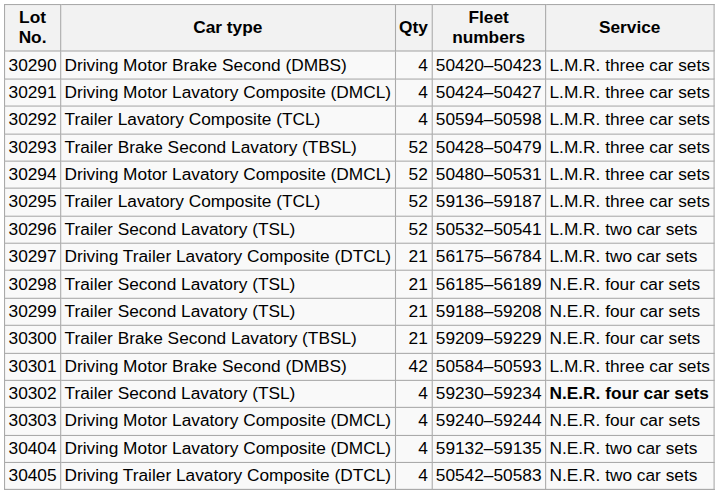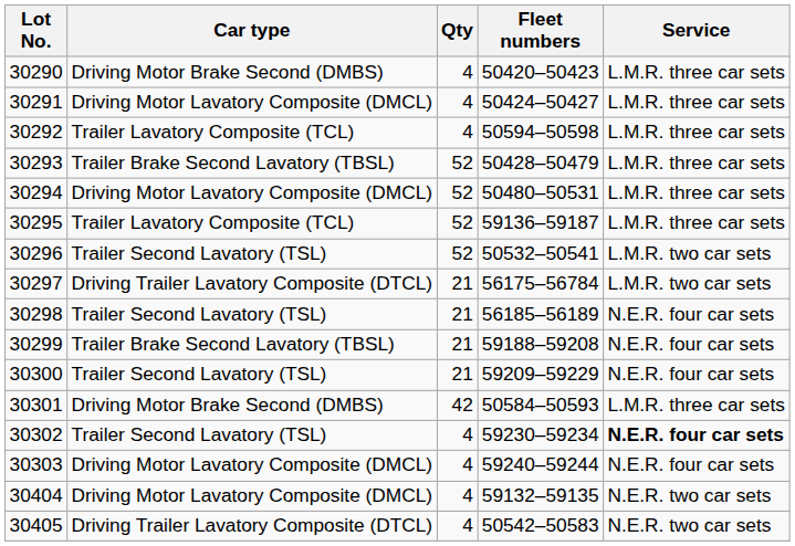30299 | Car type: Trailer Second Lavatory (TSL) -> Trailer Brake Second Lavatory (TBSL)
30300 | Car type: Trailer Brake Second Lavatory (TBSL) -> Trailer Second Lavatory (TSL)
